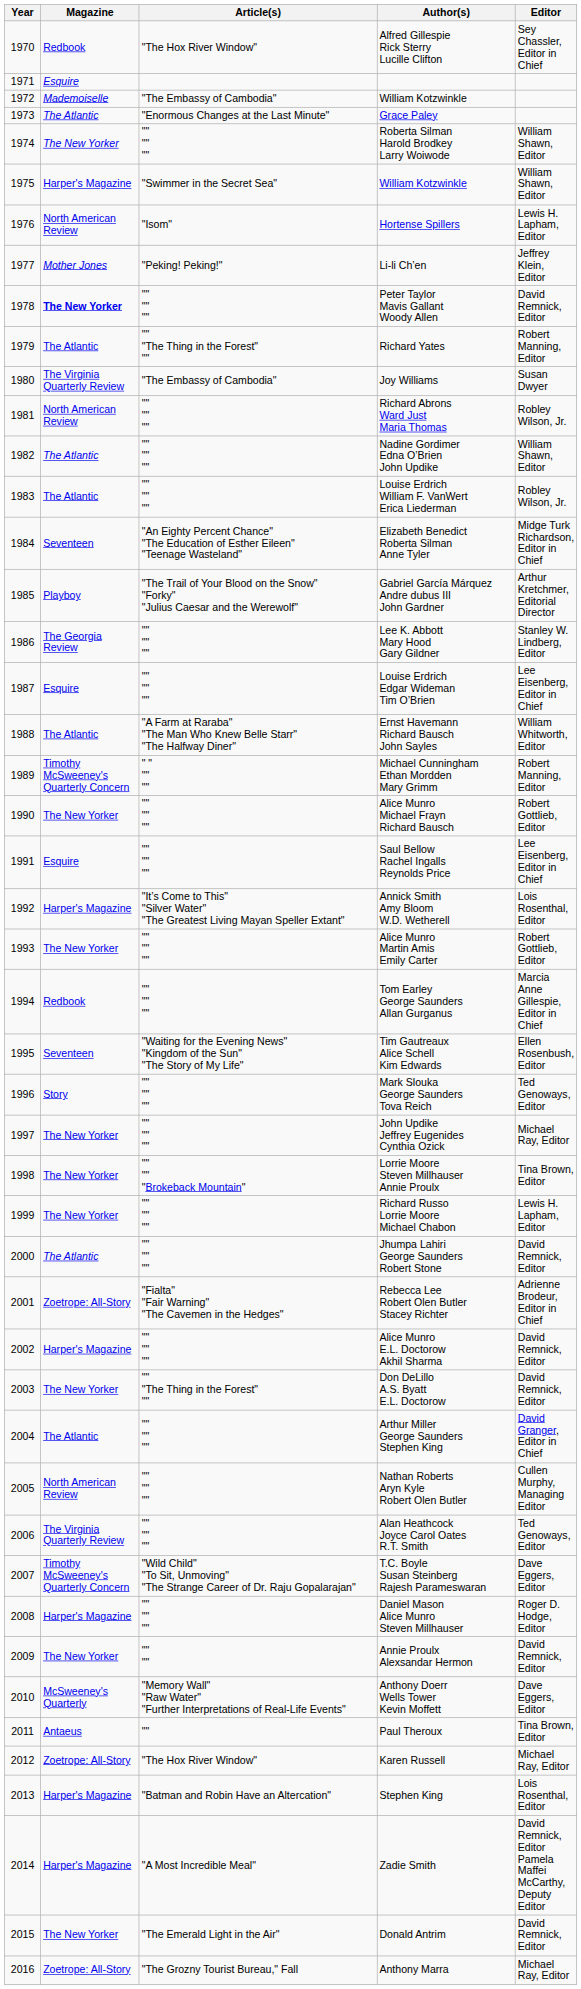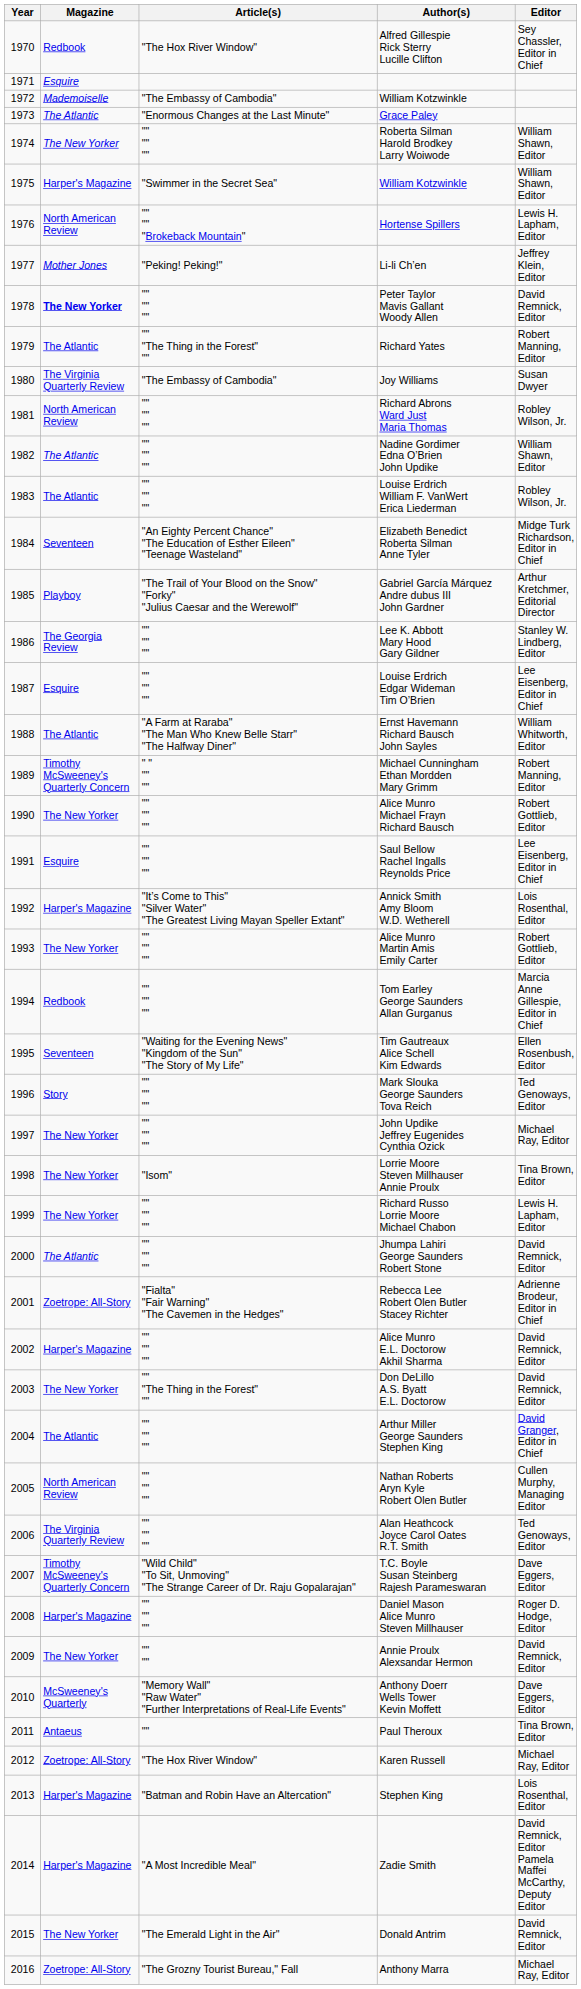Hortense Spillers | Article(s): "Isom" -> "" "" "Brokeback Mountain"
Lorrie Moore Steven Millhauser Annie Proulx | Article(s): "" "" "Brokeback Mountain" -> "Isom"
